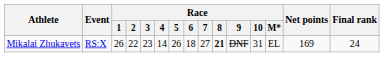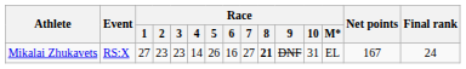Mikalai Zhukavets | Race / 1: 26 -> 27
Mikalai Zhukavets | Race / 2: 22 -> 23
Mikalai Zhukavets | Race / 6: 18 -> 16
Mikalai Zhukavets | Net points: 169 -> 167
